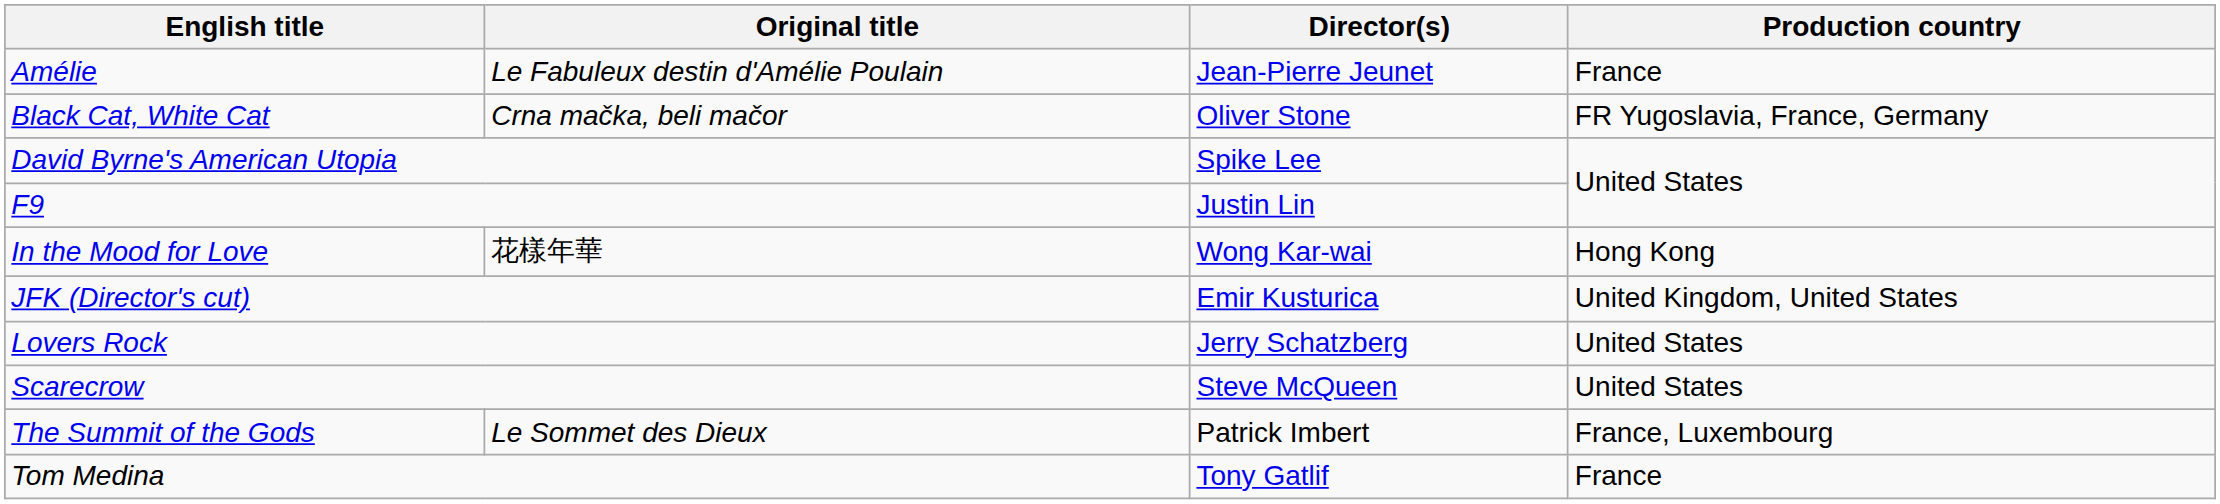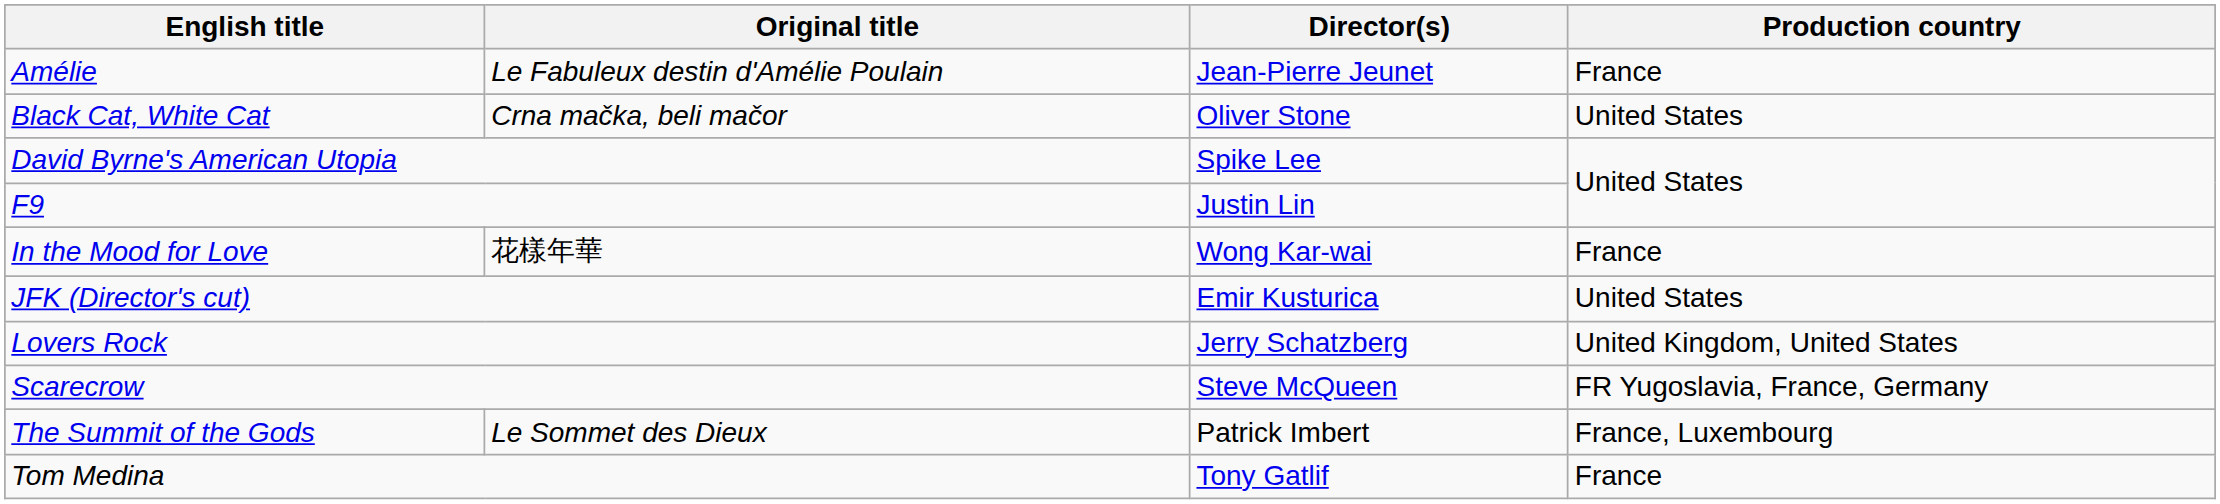Black Cat, White Cat | Production country: FR Yugoslavia, France, Germany -> United States
In the Mood for Love | Production country: Hong Kong -> France
JFK (Director's cut) | Production country: United Kingdom, United States -> United States
Lovers Rock | Production country: United States -> United Kingdom, United States
Scarecrow | Production country: United States -> FR Yugoslavia, France, Germany
